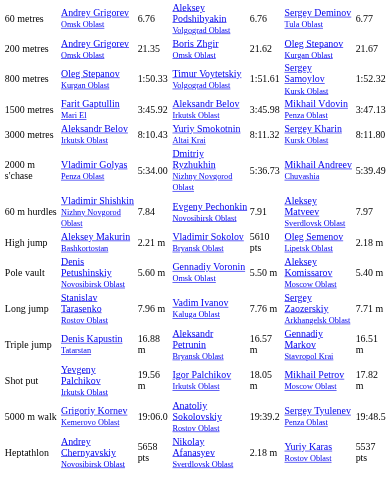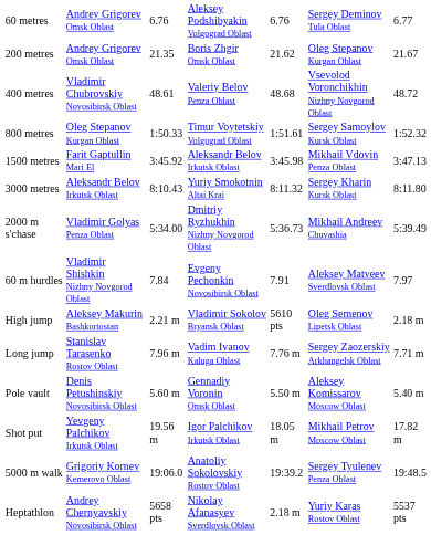+ row: 400 metres | Vladimir Chubrovskiy Novosibirsk Oblast | 48.61 | Valeriy Belov Penza Oblast | 48.68 | Vsevolod Voronchikhin Nizhny Novgorod Oblast | 48.72
rows swapped: Pole vault <-> Long jump
- row: Triple jump | Denis Kapustin Tatarstan | 16.88 m | Aleksandr Petrunin Bryansk Oblast | 16.57 m | Gennadiy Markov Stavropol Krai | 16.51 m
